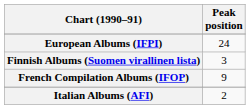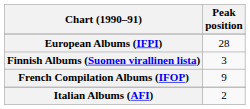European Albums (IFPI) | Peak position: 24 -> 28
